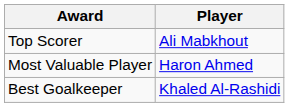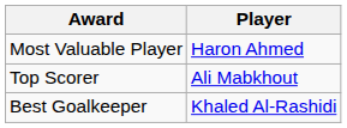rows swapped: Top Scorer <-> Most Valuable Player
